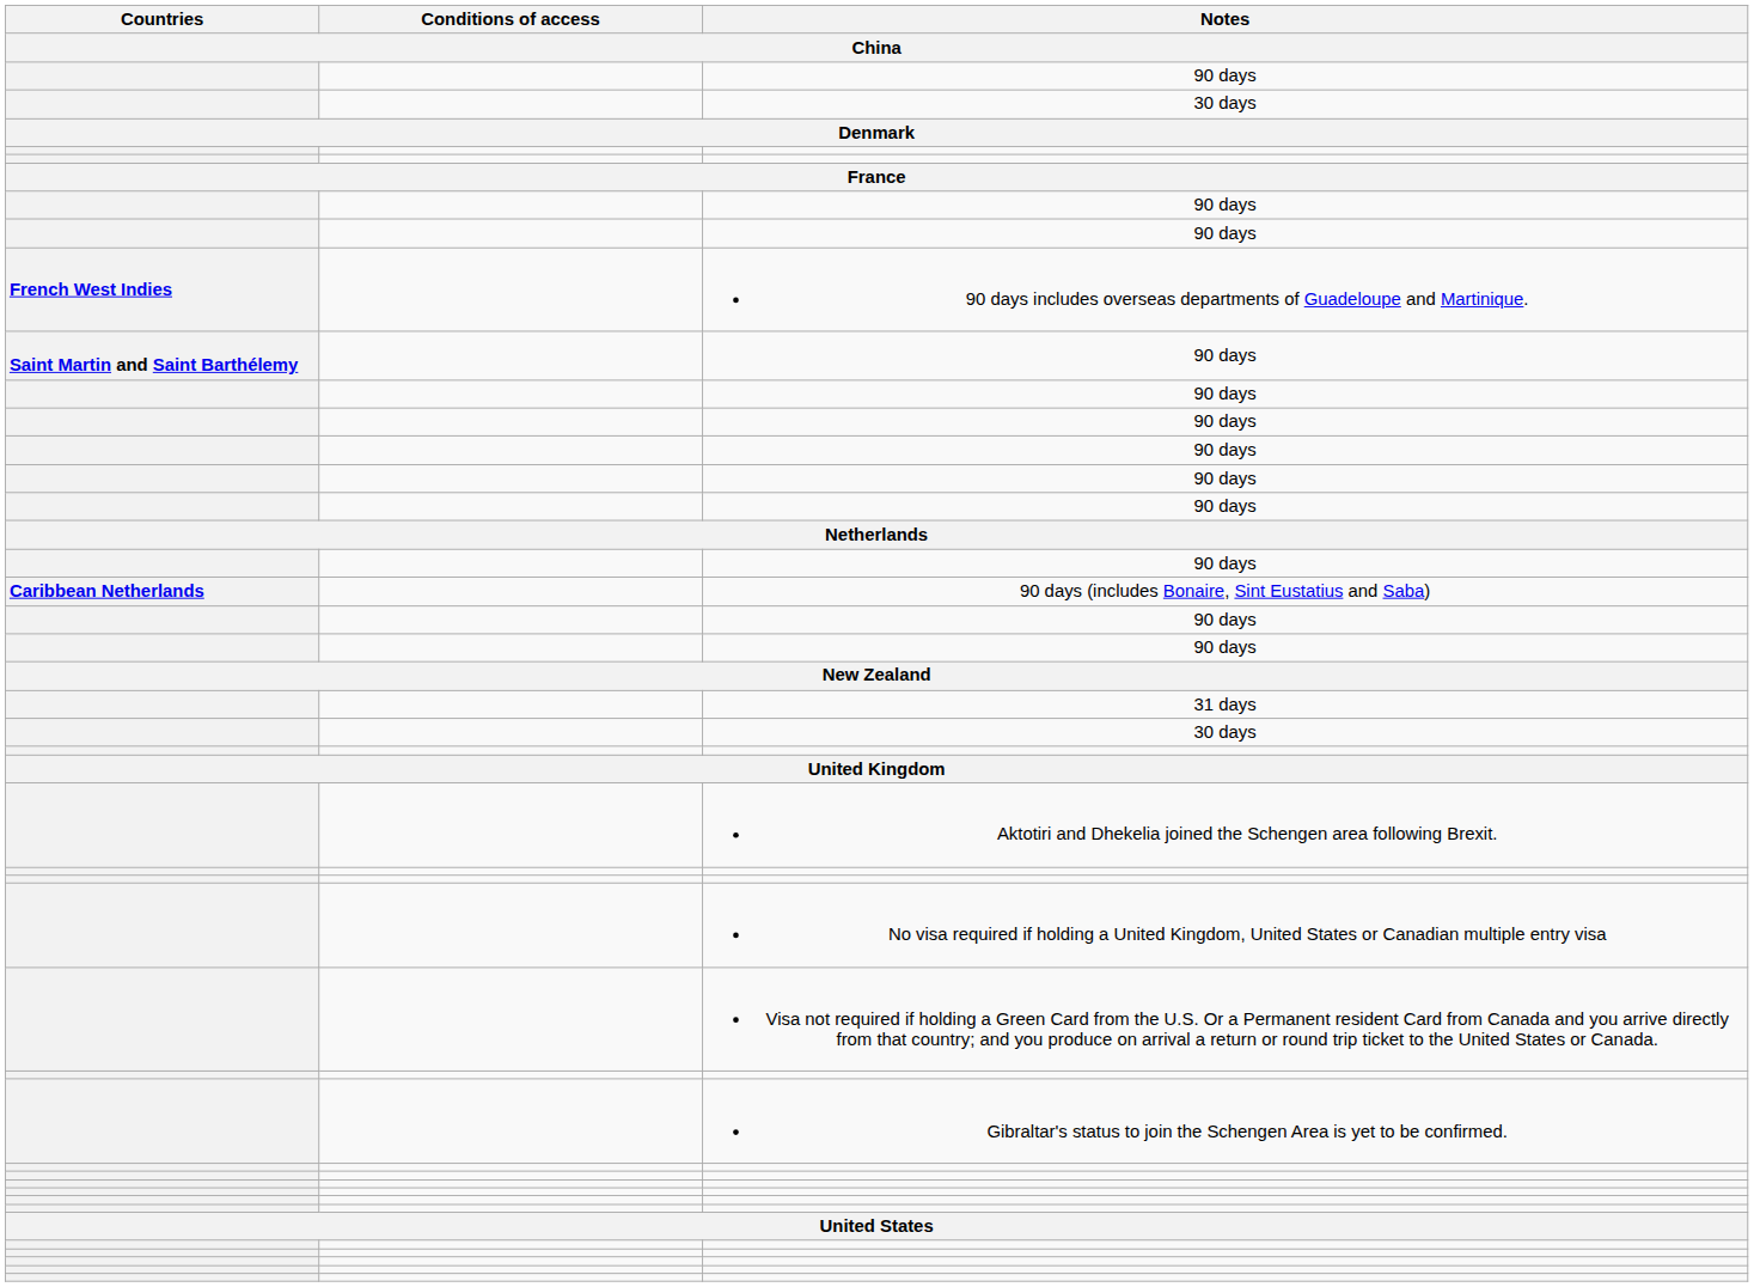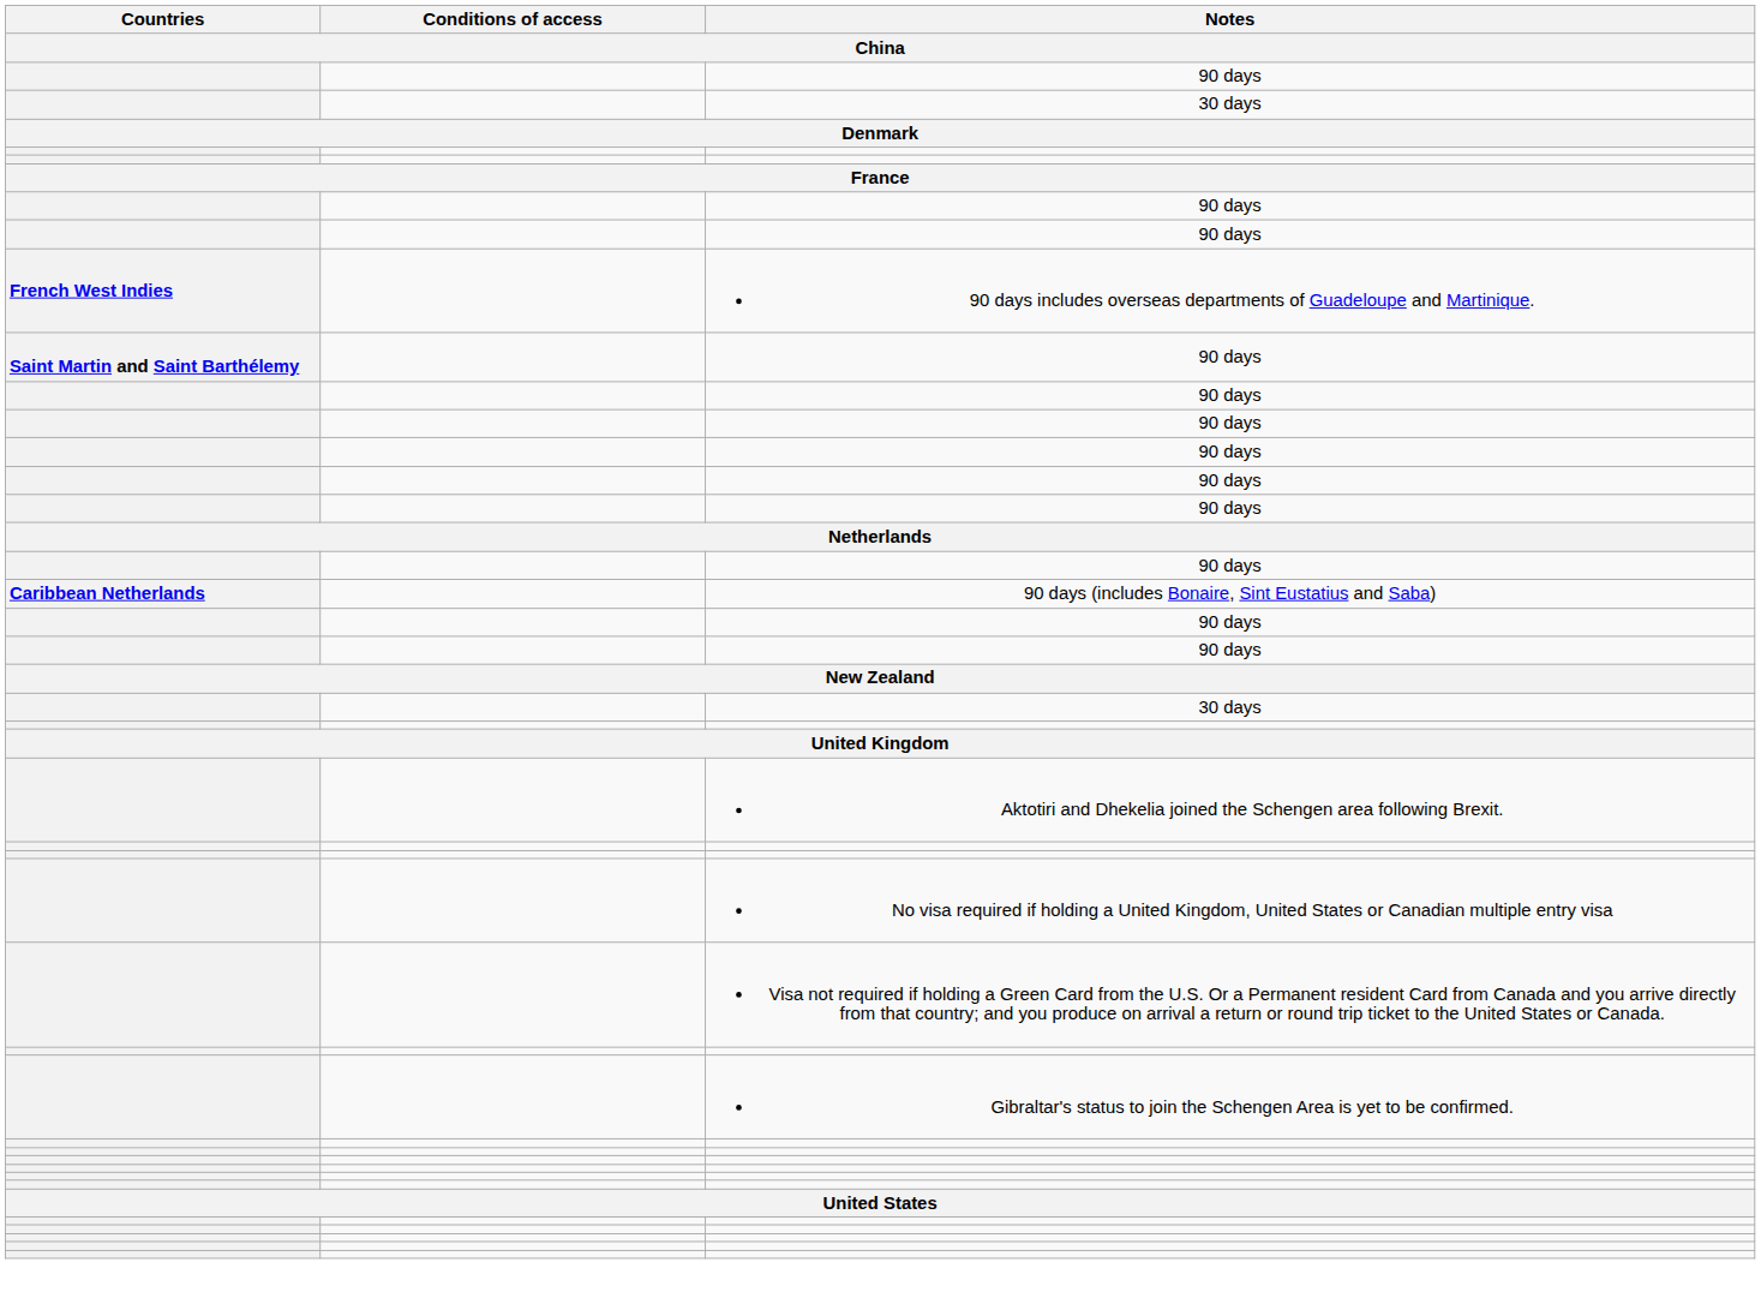- row: 31 days
